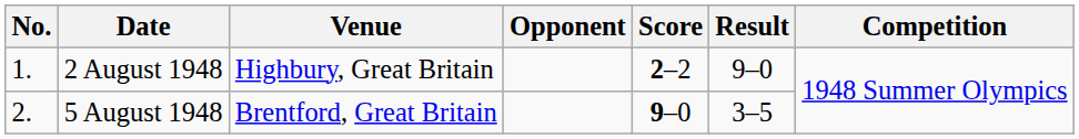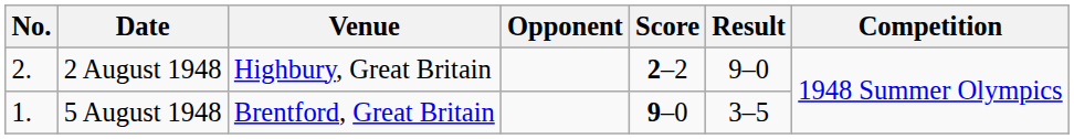2 August 1948 | No.: 1. -> 2.
5 August 1948 | No.: 2. -> 1.
